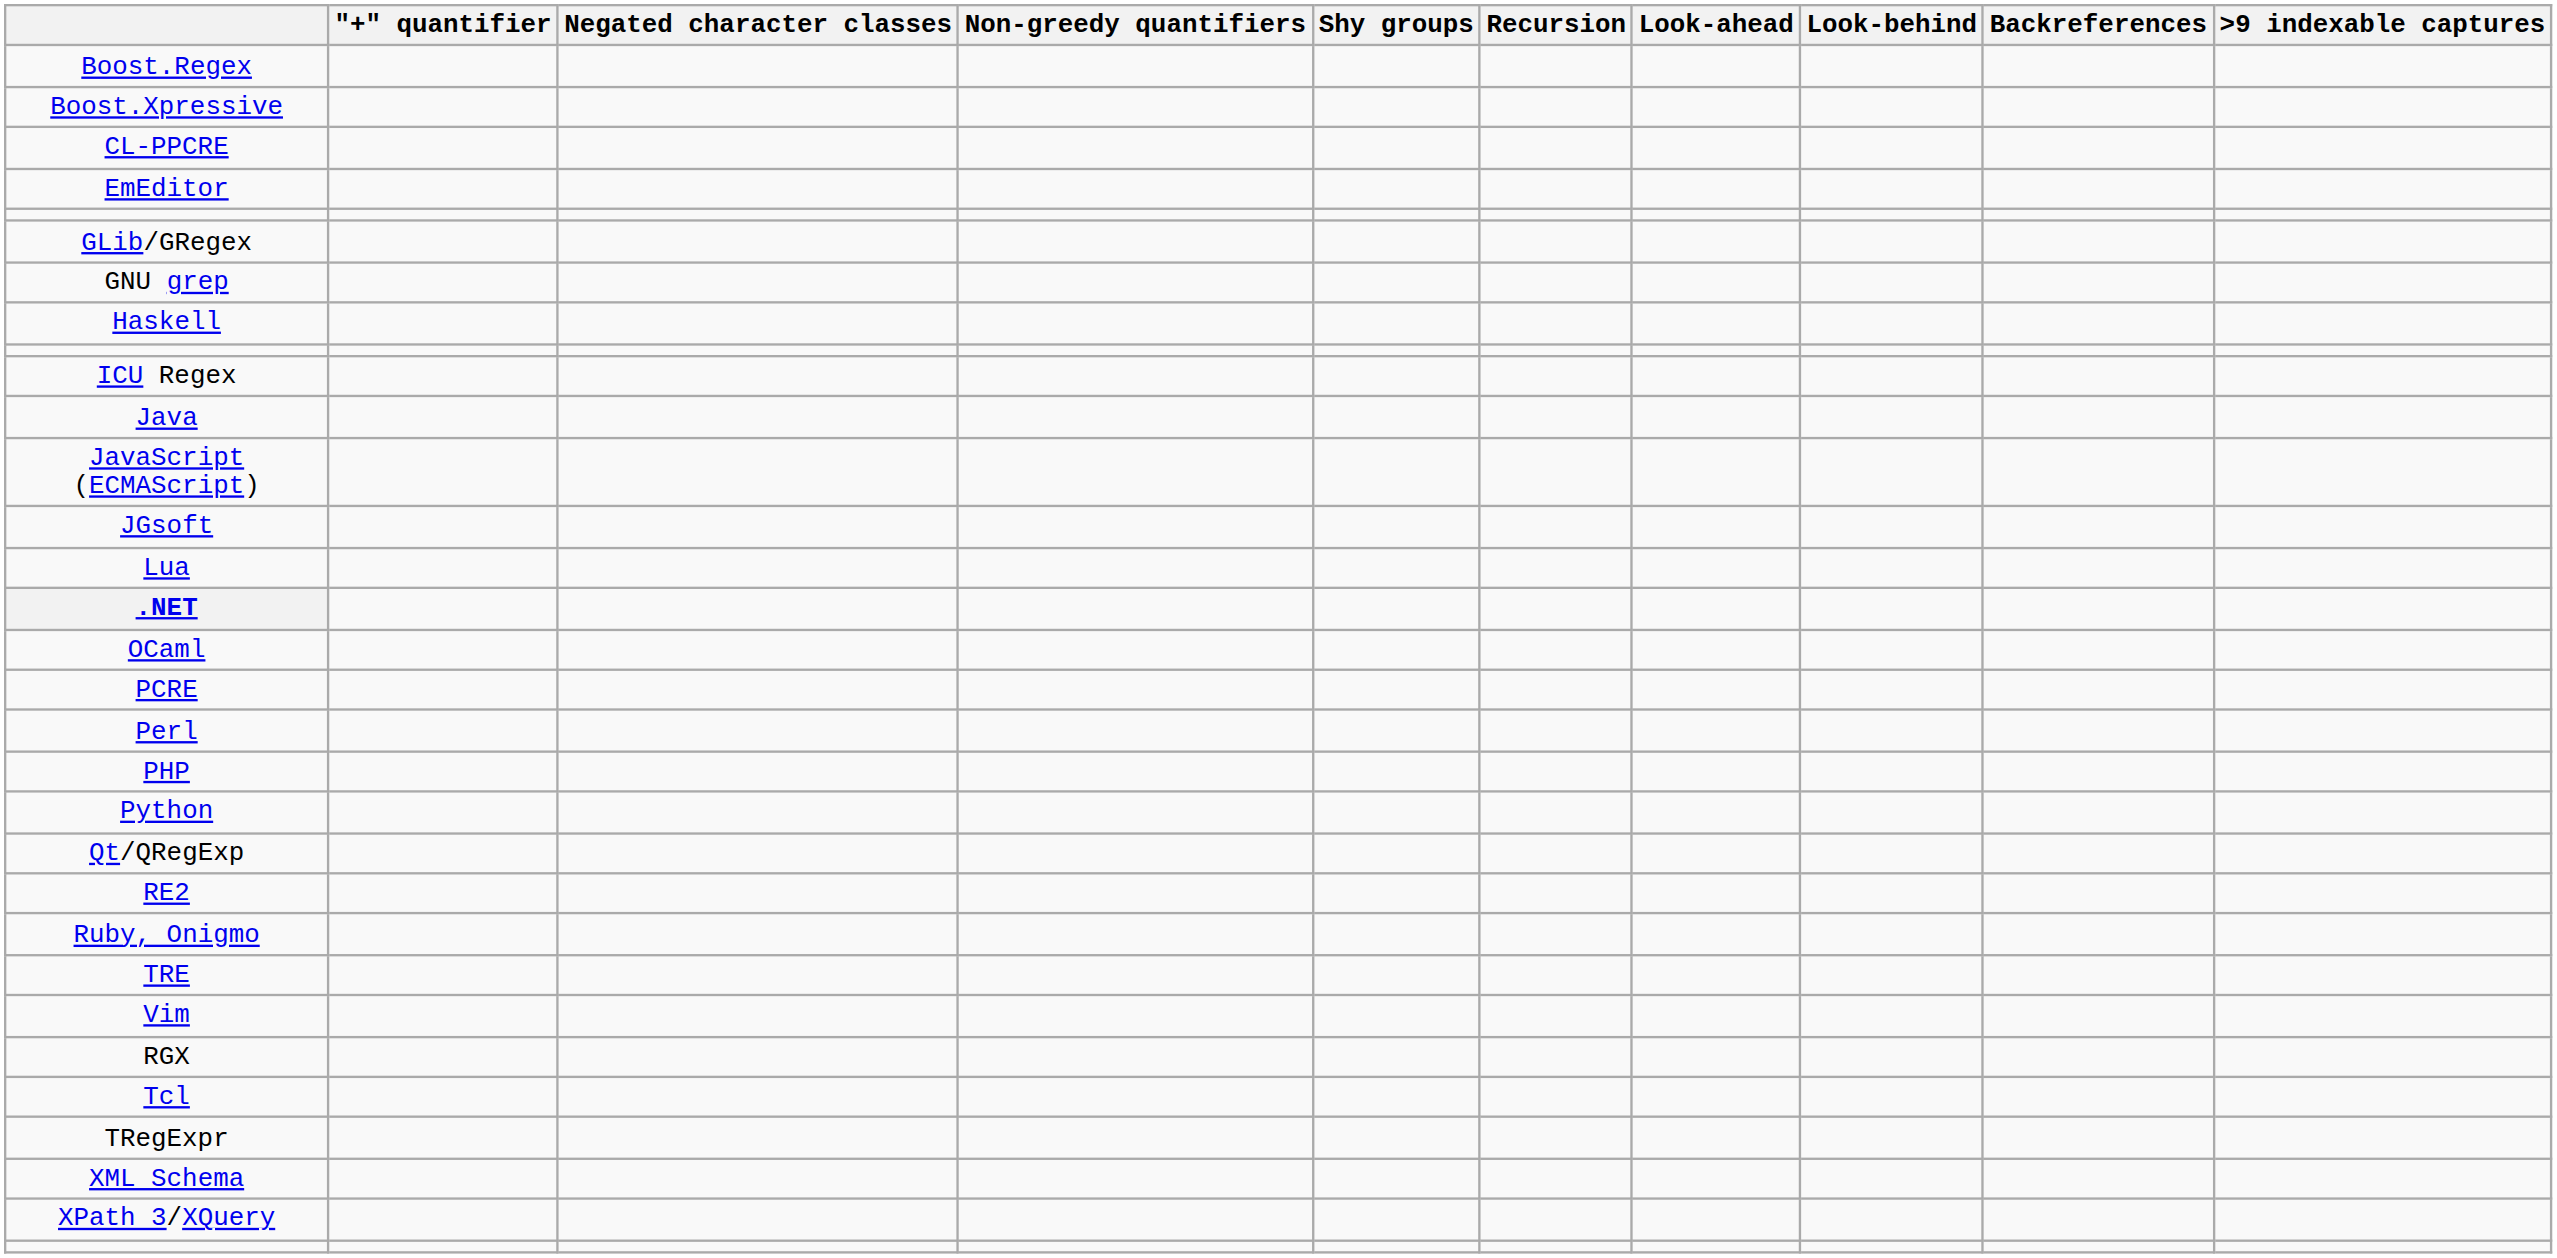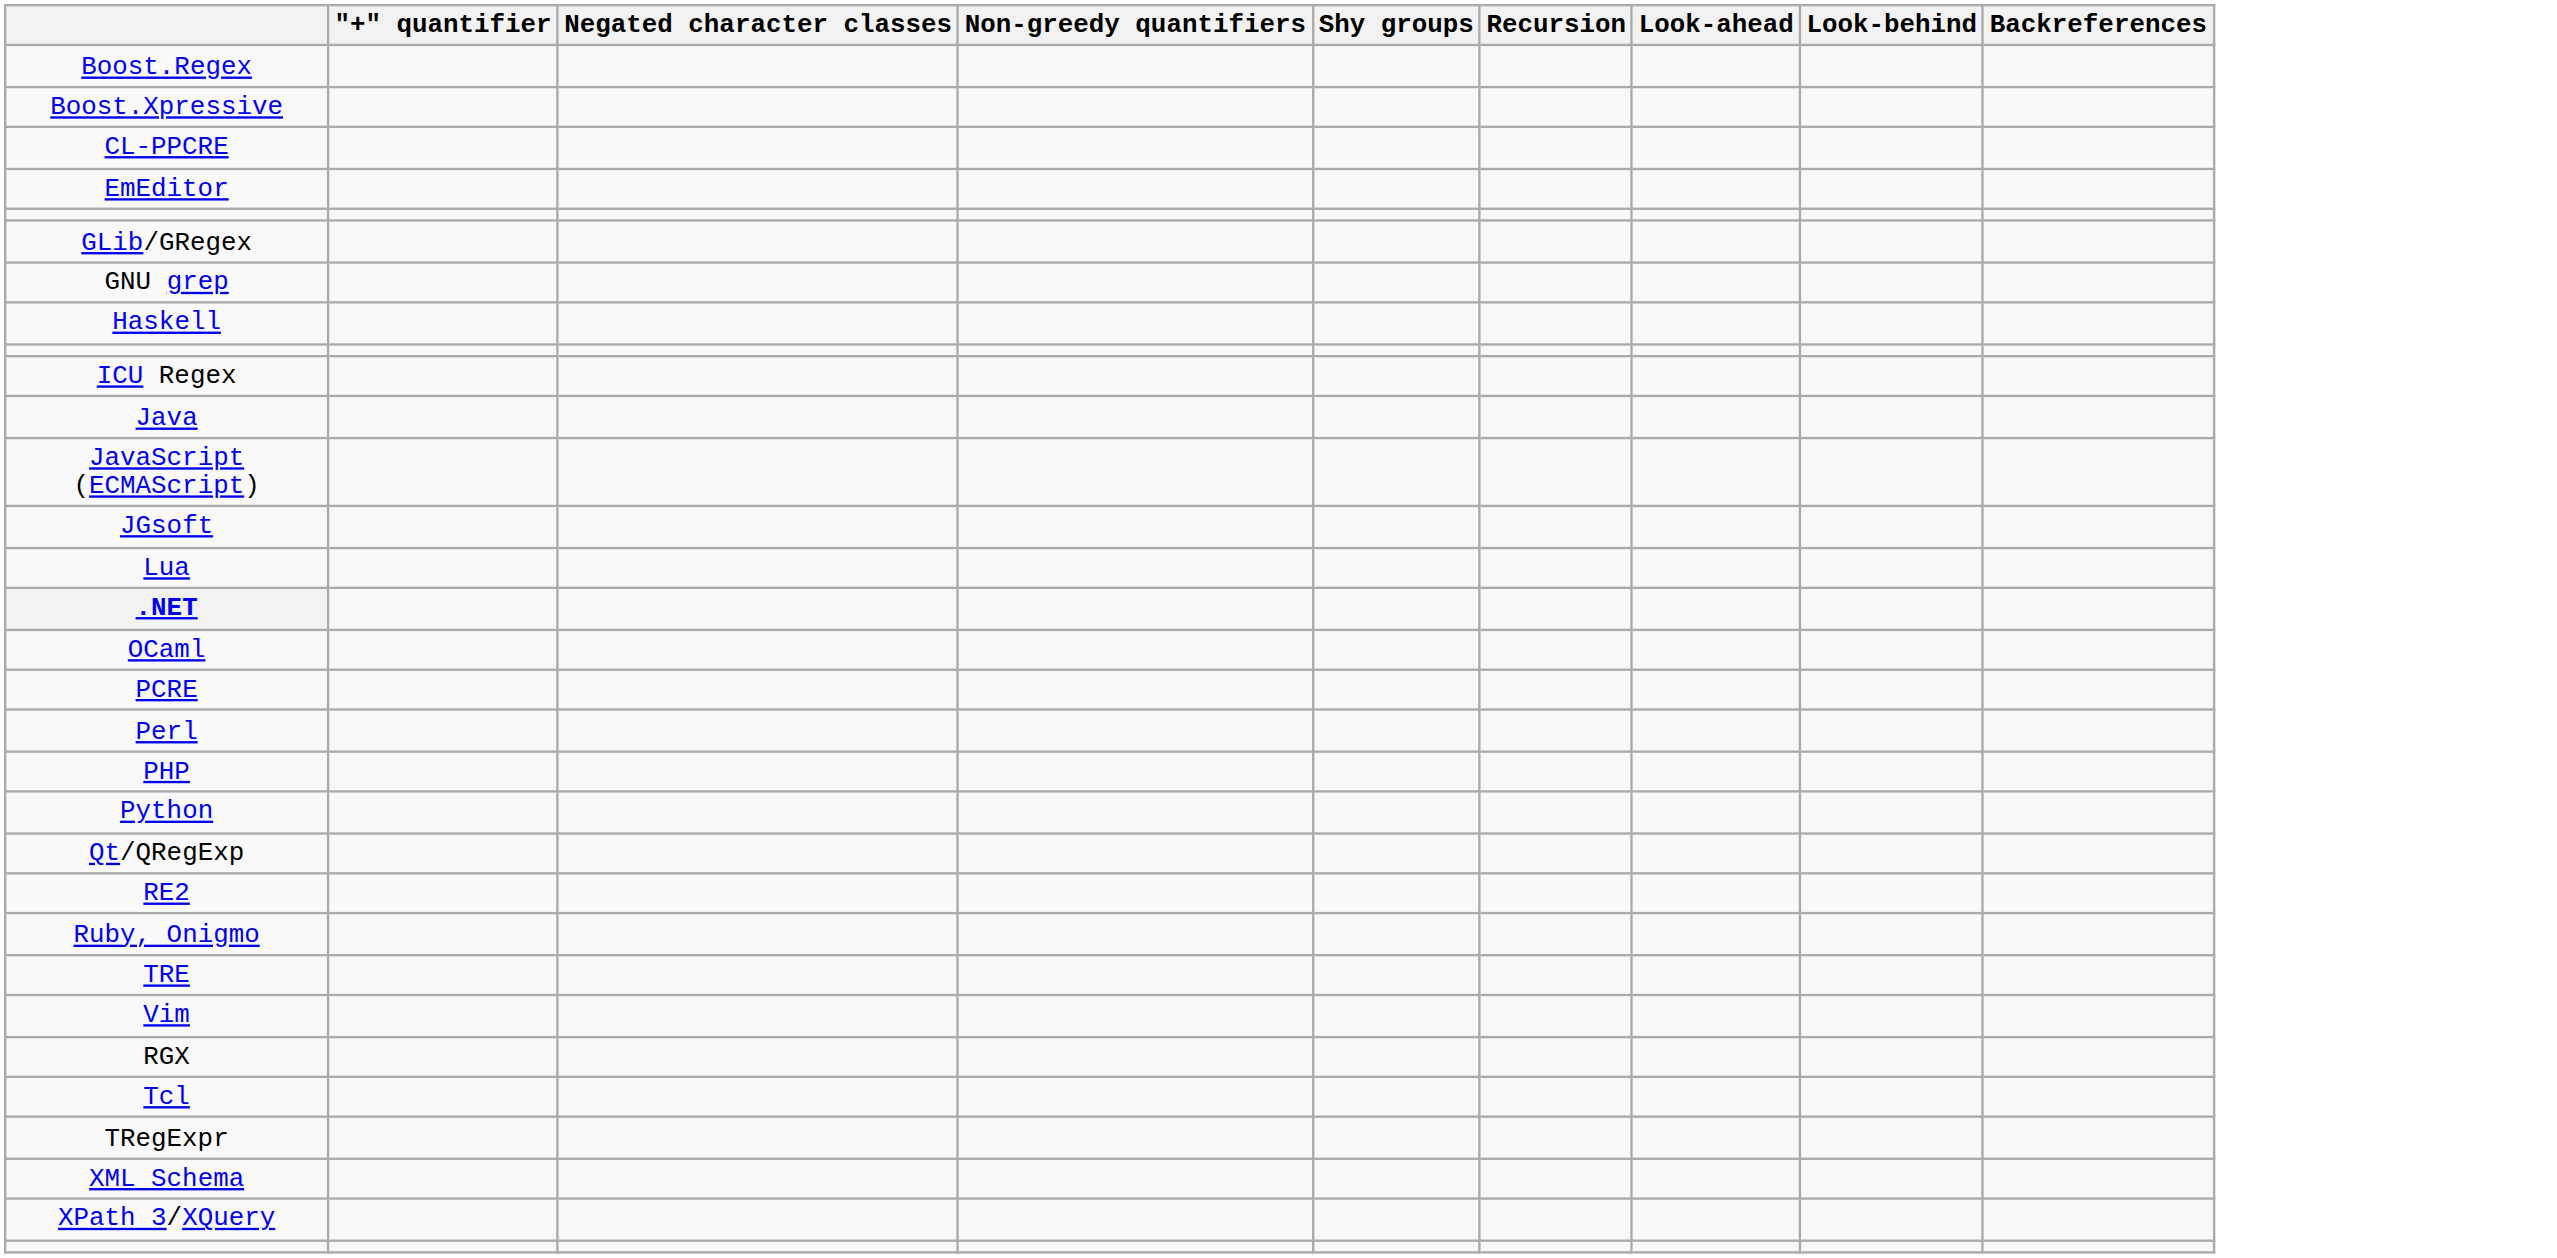- column: >9 indexable captures
